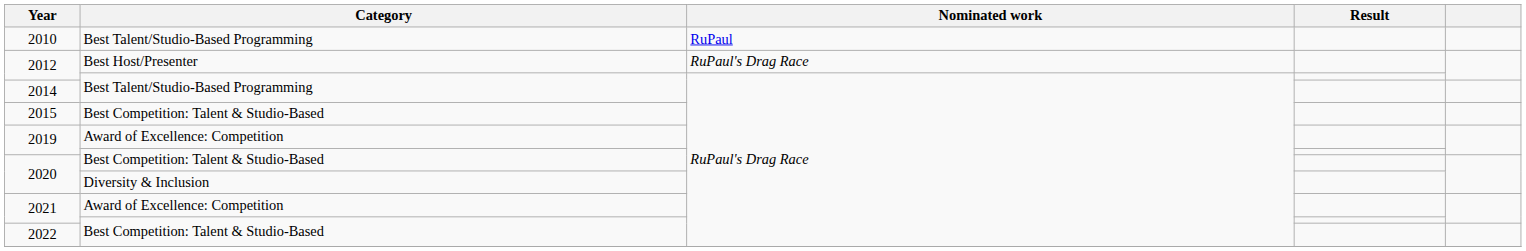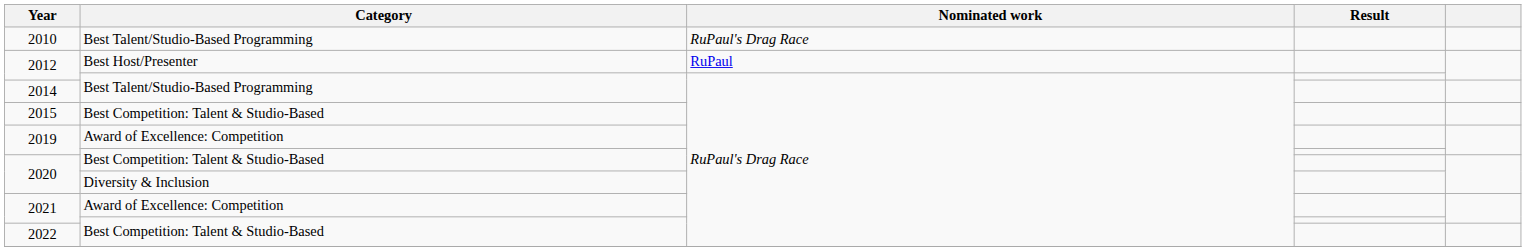2010 | Nominated work: RuPaul -> RuPaul's Drag Race
2012 / Best Host/Presenter | Nominated work: RuPaul's Drag Race -> RuPaul
